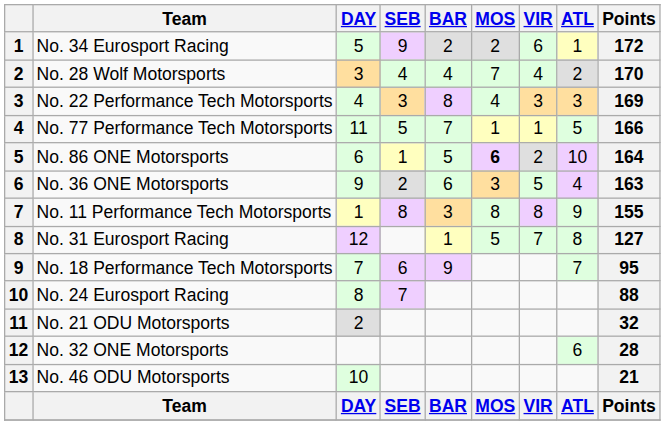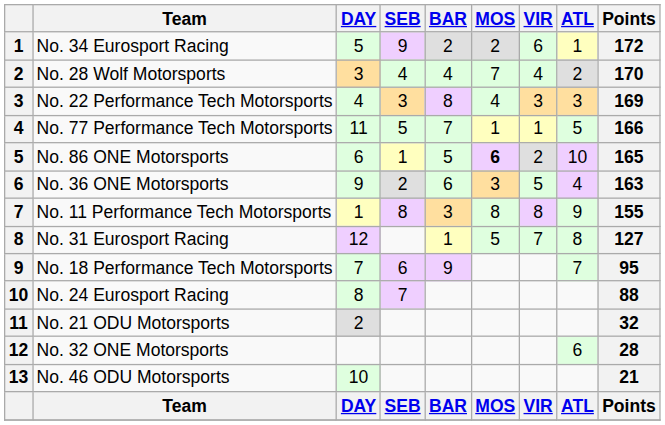No. 86 ONE Motorsports | Points: 164 -> 165
